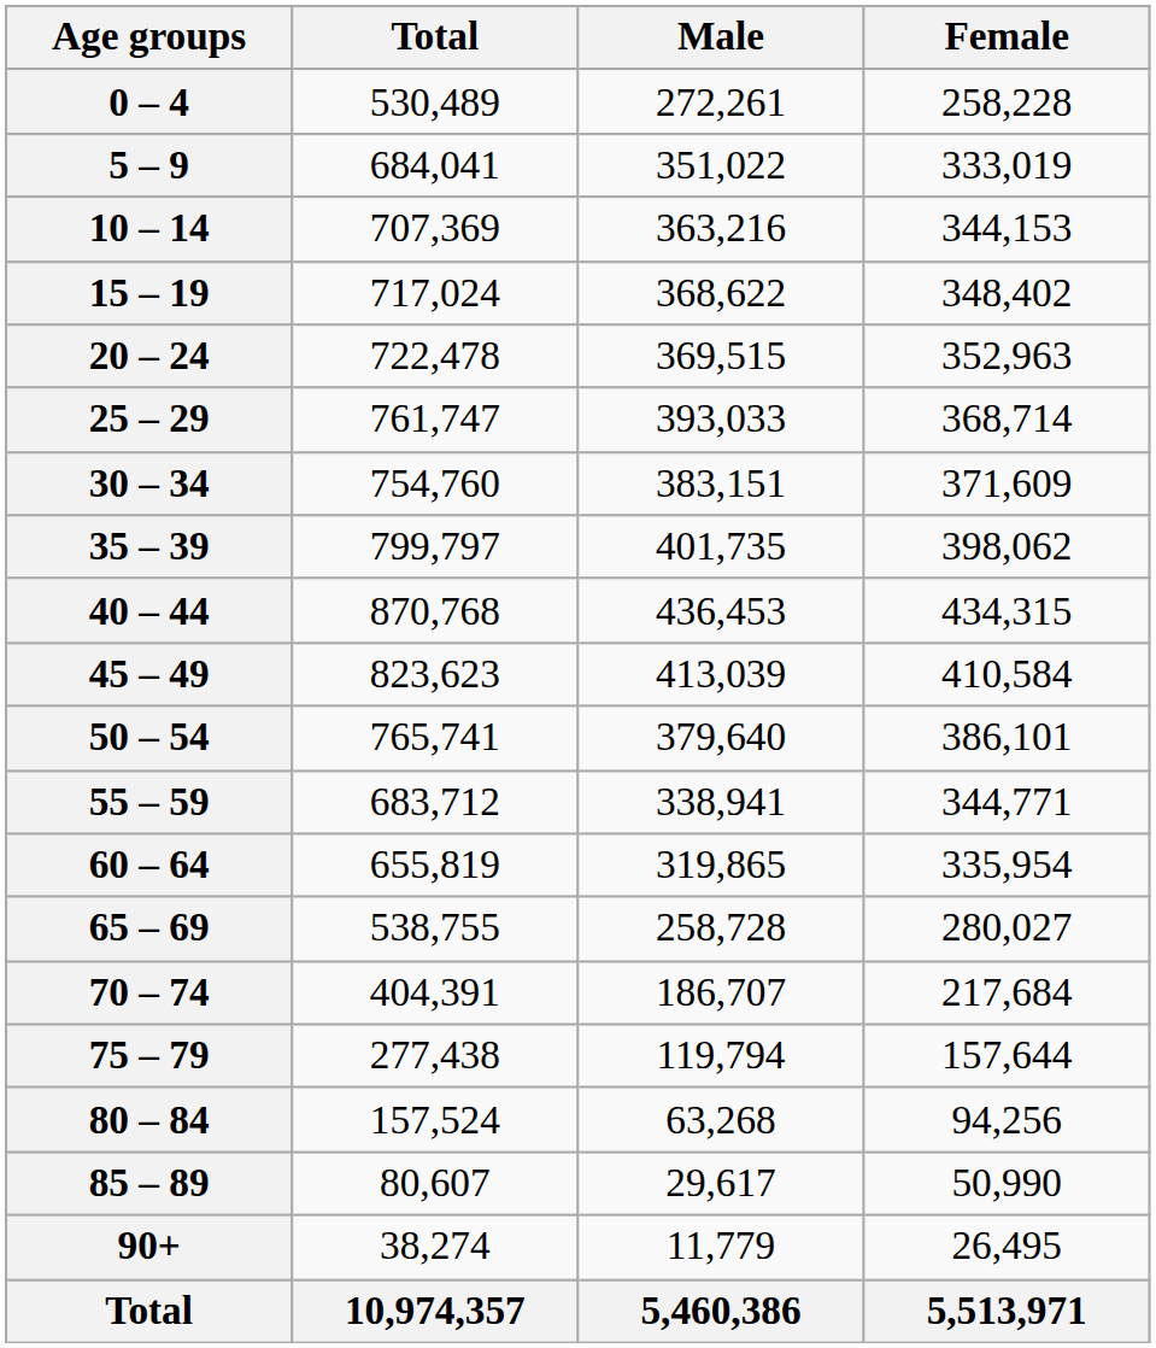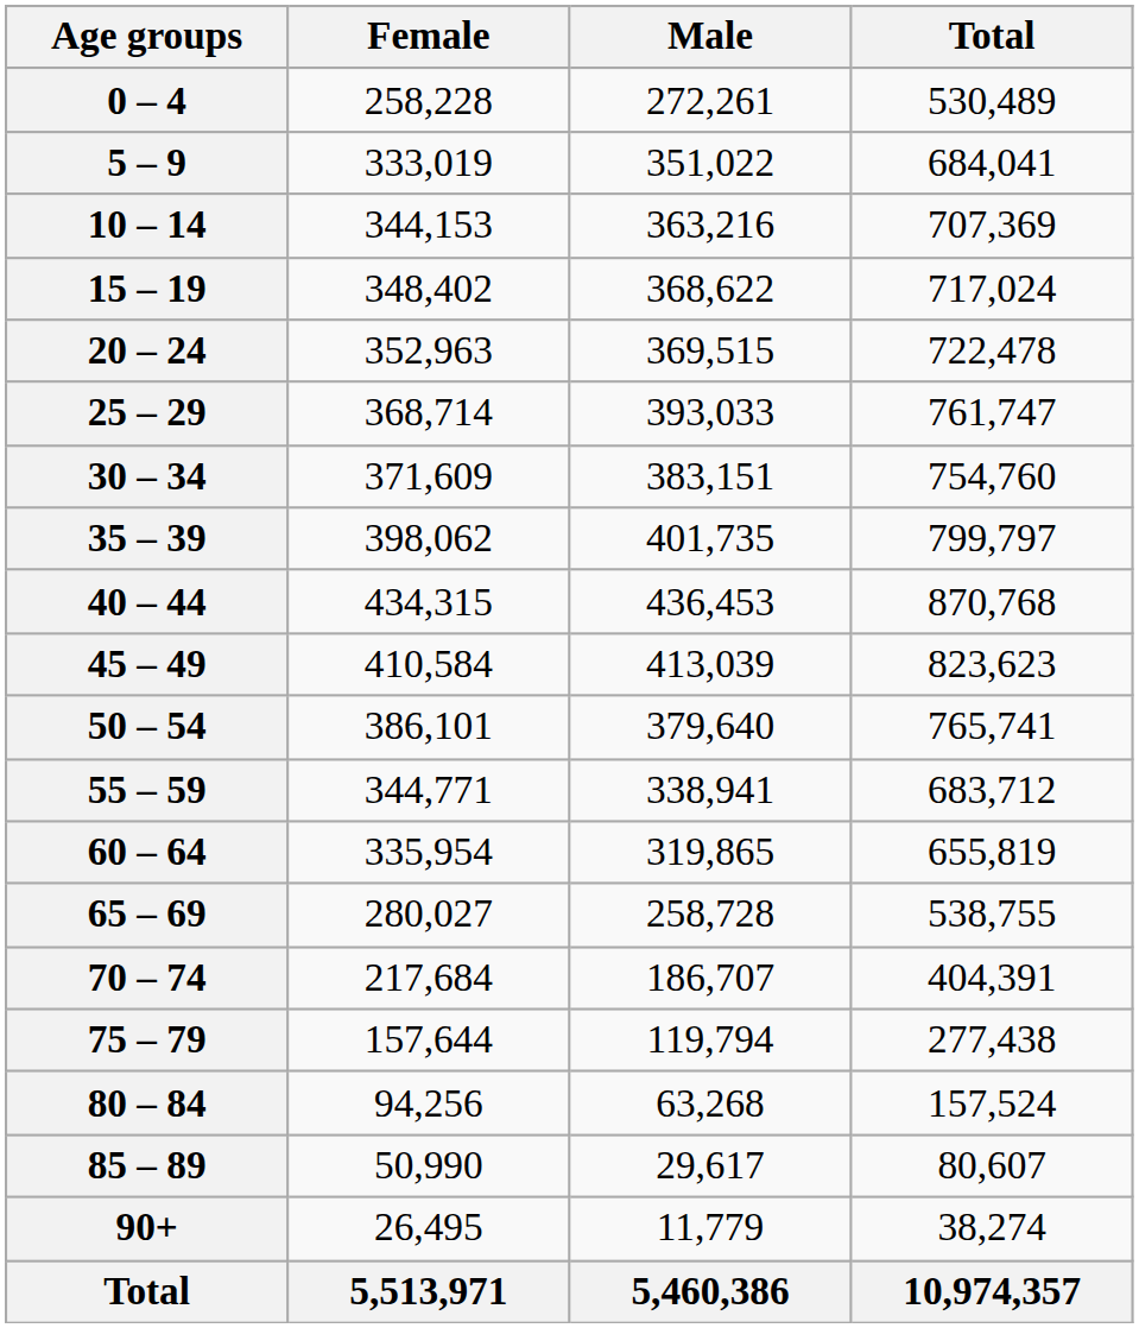columns swapped: Total <-> Female
